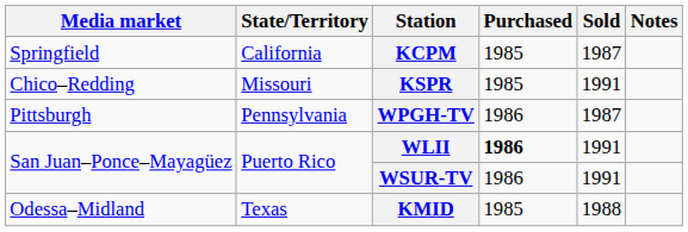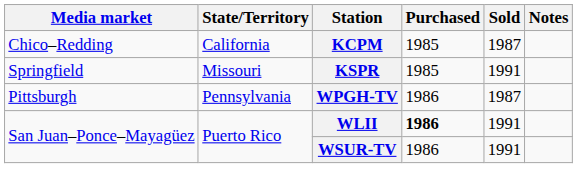KCPM | Media market: Springfield -> Chico–Redding
KSPR | Media market: Chico–Redding -> Springfield
- row: Odessa–Midland | Texas | KMID | 1985 | 1988
